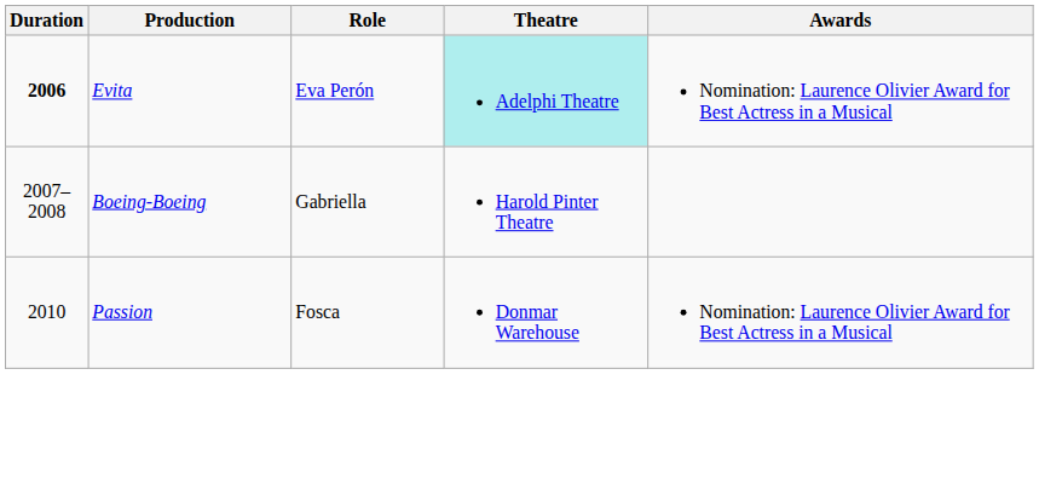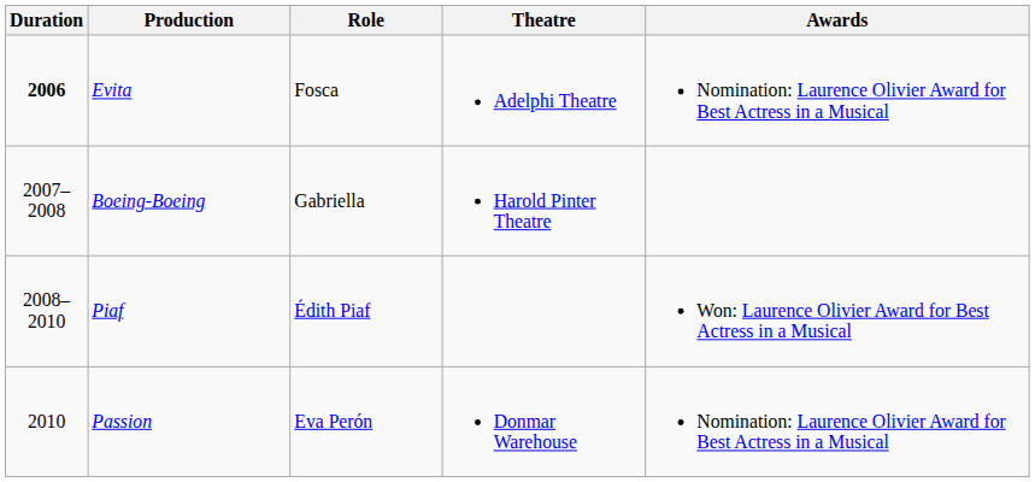Evita | Role: Eva Perón -> Fosca
Evita | Theatre: paleturquoise background -> no background
+ row: 2008–2010 | Piaf | Édith Piaf | Won: Laurence Olivier Award for Best Actress in a Musical
Passion | Role: Fosca -> Eva Perón
